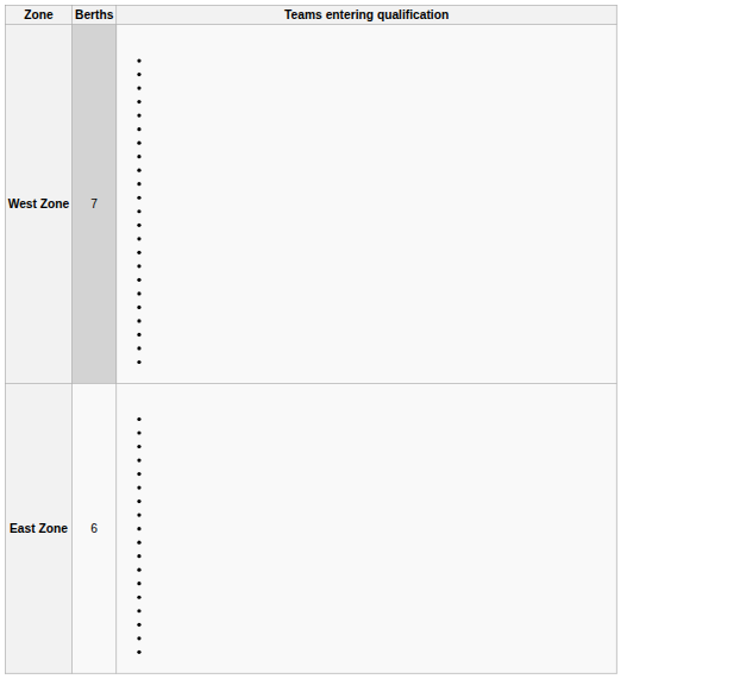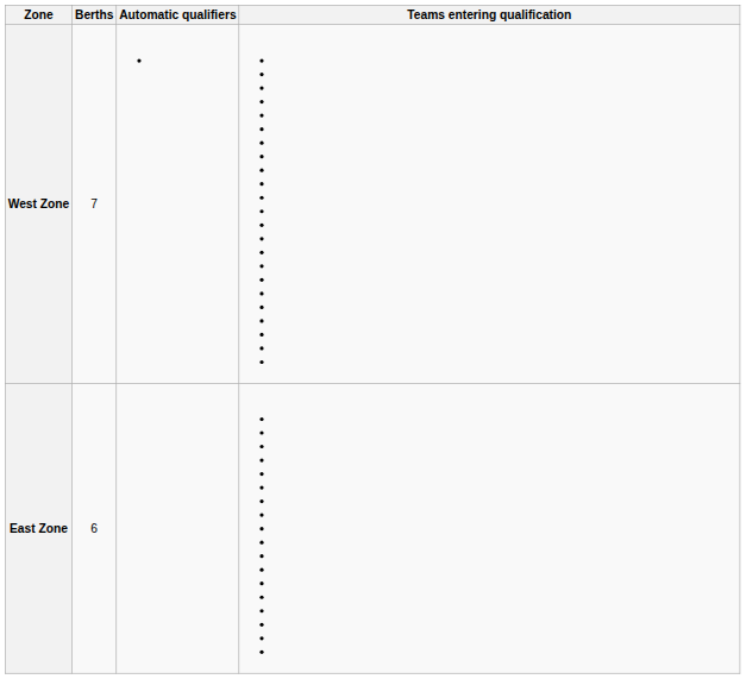+ column: Automatic qualifiers
West Zone | Berths: lightgrey background -> no background
